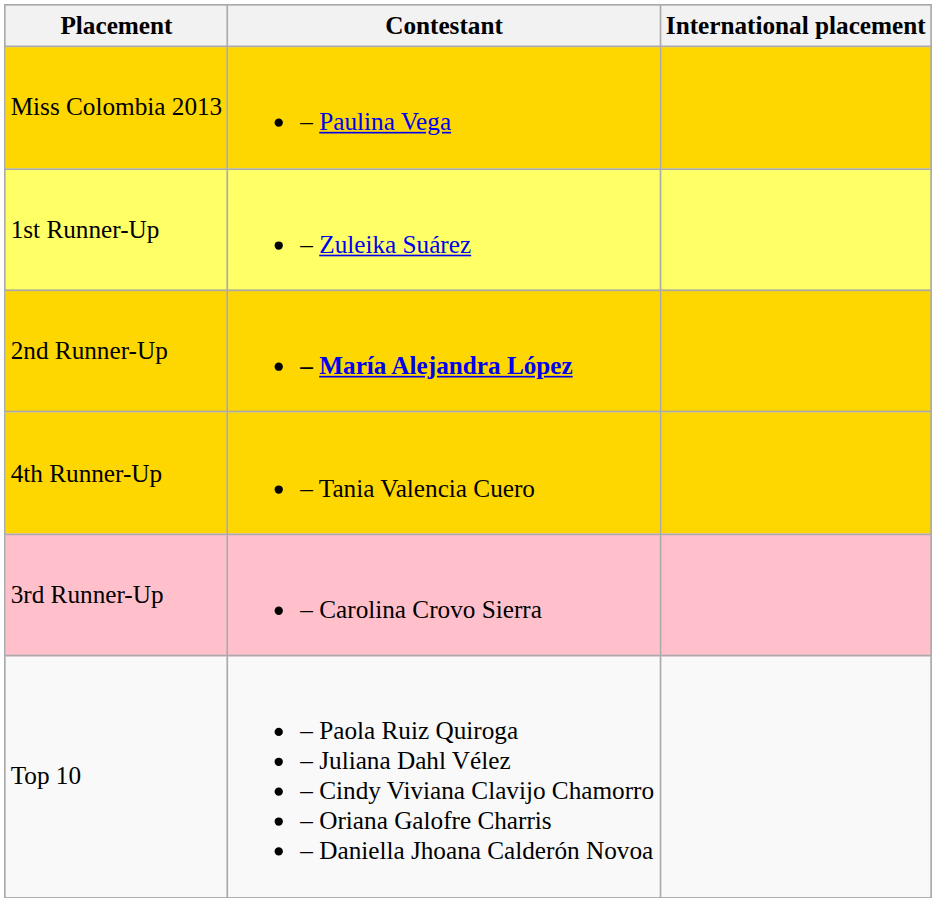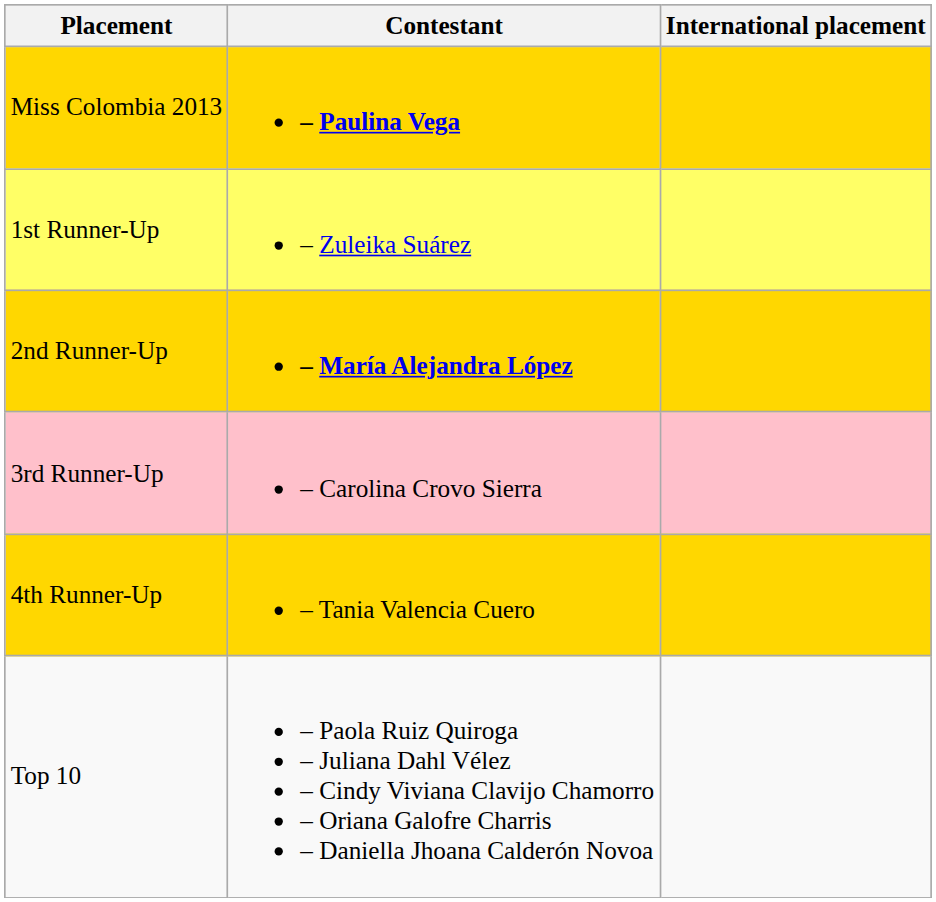Miss Colombia 2013 | Contestant: normal -> bold
rows swapped: 3rd Runner-Up <-> 4th Runner-Up
